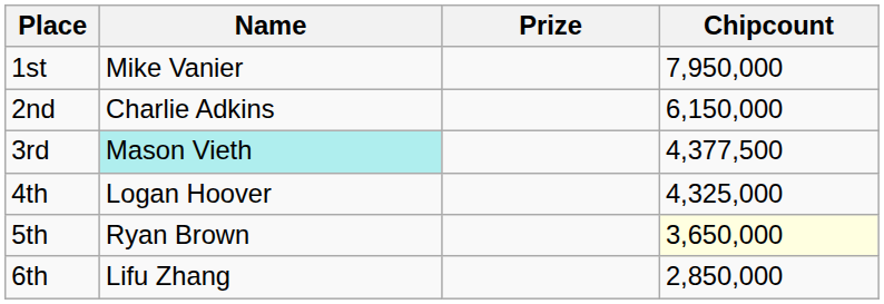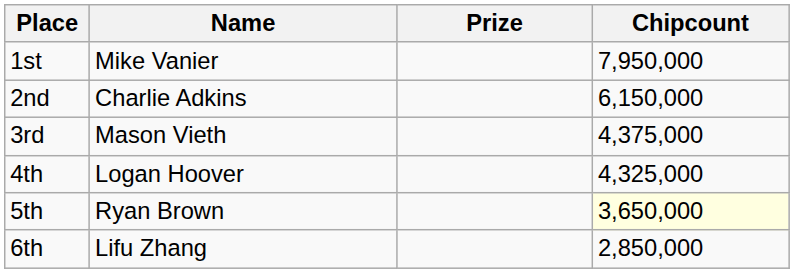3rd | Name: paleturquoise background -> no background
3rd | Chipcount: 4,377,500 -> 4,375,000
